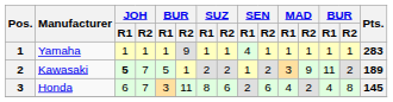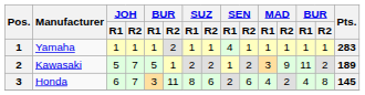Yamaha | column 6: 9 -> 2
Kawasaki | JOH / R1: bold -> normal
